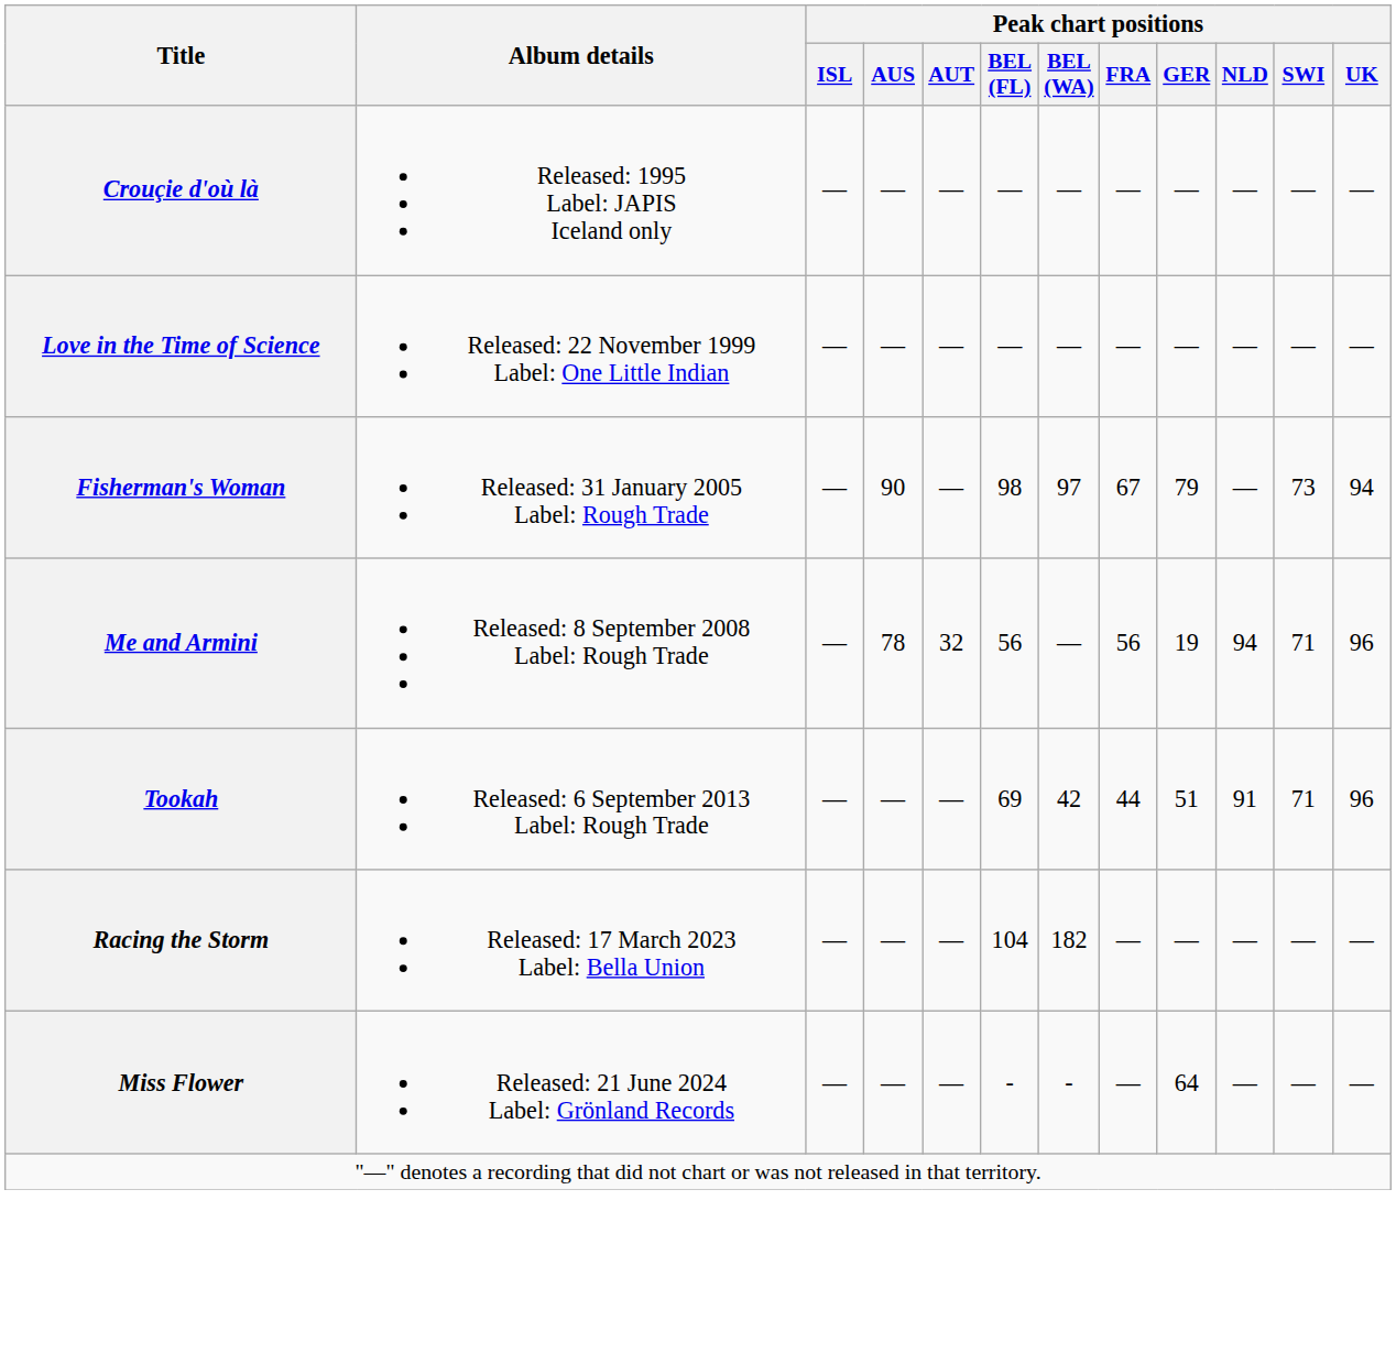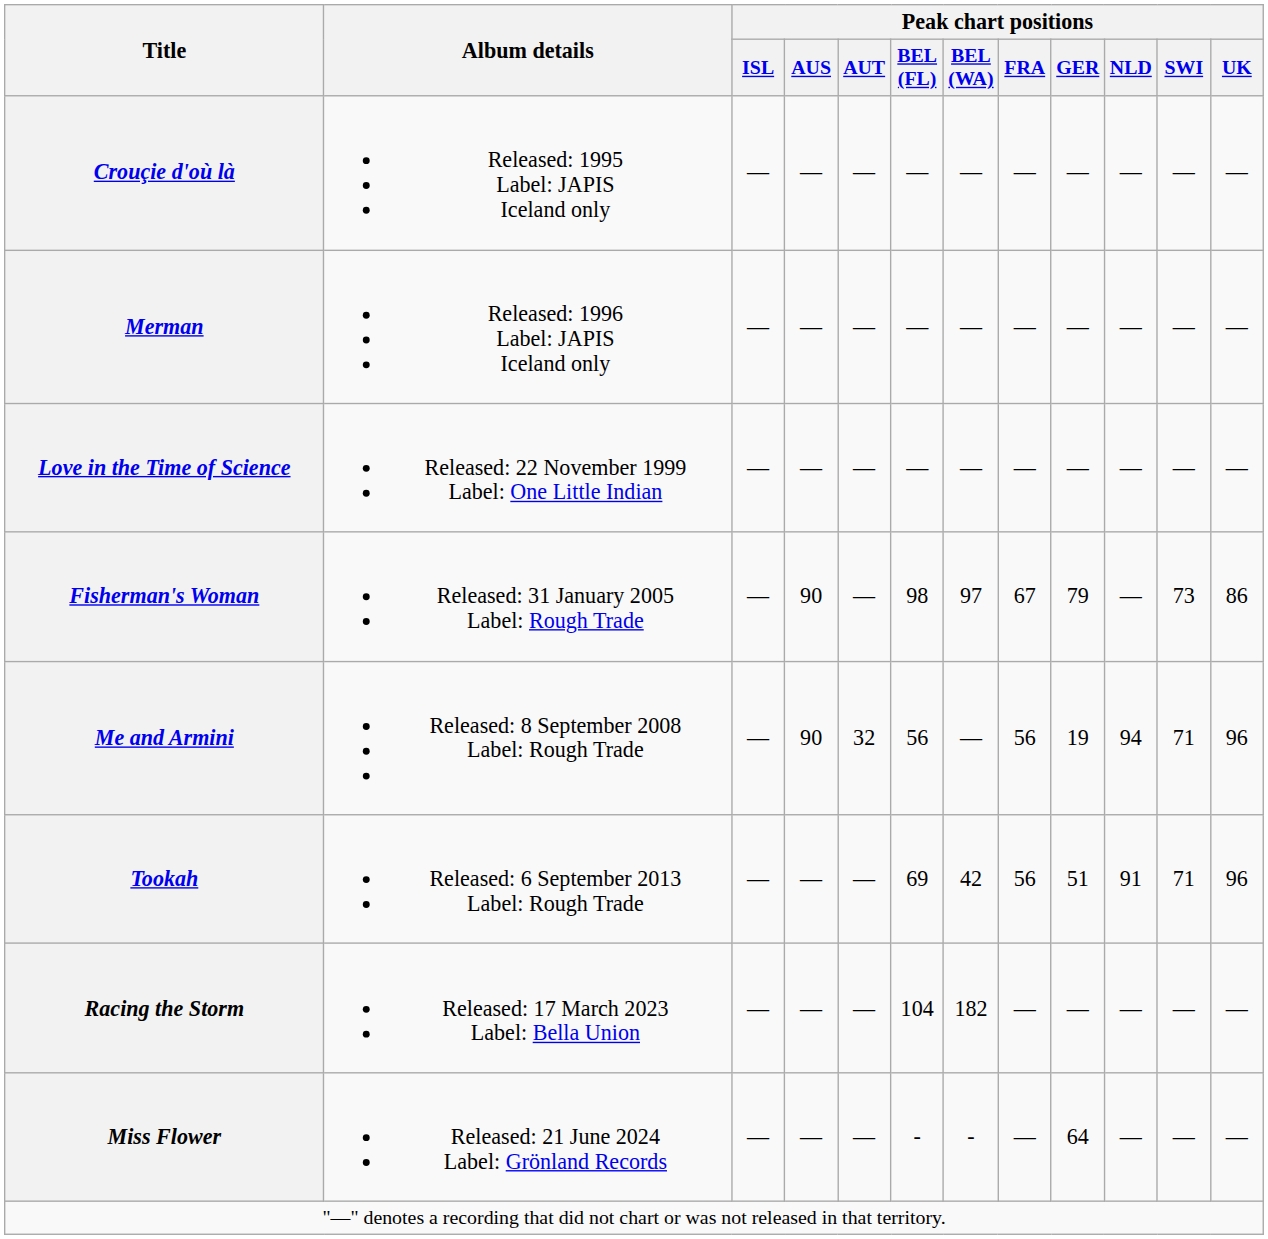+ row: Merman | Released: 1996 Label: JAPIS Iceland only | — | — | — | — | — | — | — | — | — | —
Fisherman's Woman | Peak chart positions / UK: 94 -> 86
Me and Armini | Peak chart positions / AUS: 78 -> 90
Tookah | Peak chart positions / FRA: 44 -> 56
